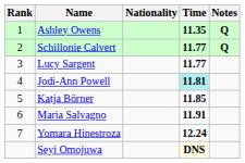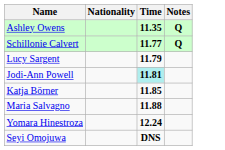- column: Rank | 1 | 2 | 3 | 4 | 5 | 6 | 7
Lucy Sargent | Time: 11.77 -> 11.79
Maria Salvagno | Time: 11.91 -> 11.88
Seyi Omojuwa | Time: lightyellow background -> no background
